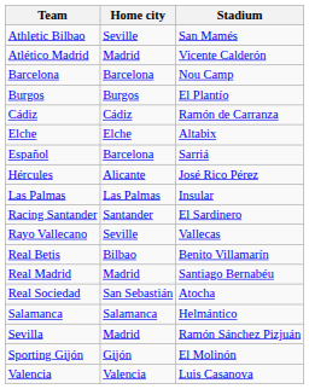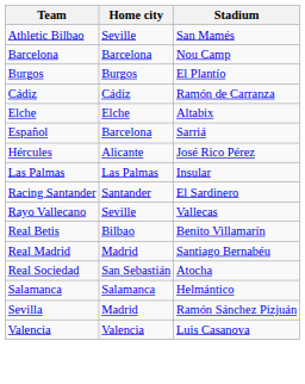- row: Atlético Madrid | Madrid | Vicente Calderón
- row: Sporting Gijón | Gijón | El Molinón
